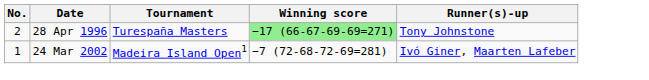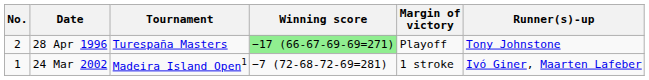+ column: Margin of victory | Playoff | 1 stroke
